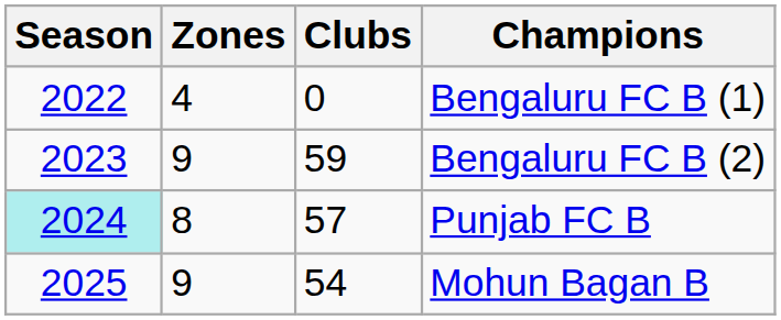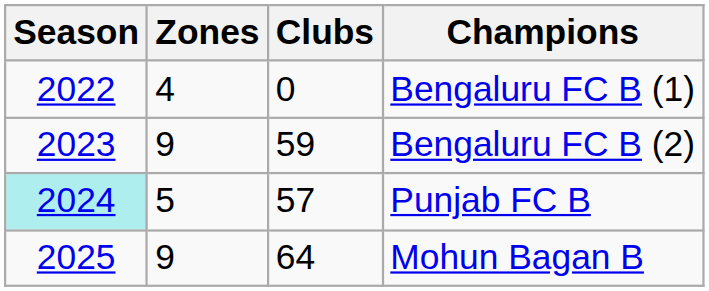Punjab FC B | Zones: 8 -> 5
Mohun Bagan B | Clubs: 54 -> 64
